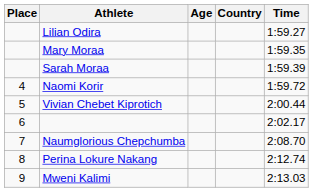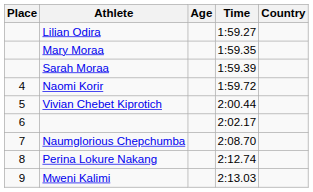columns swapped: Country <-> Time
